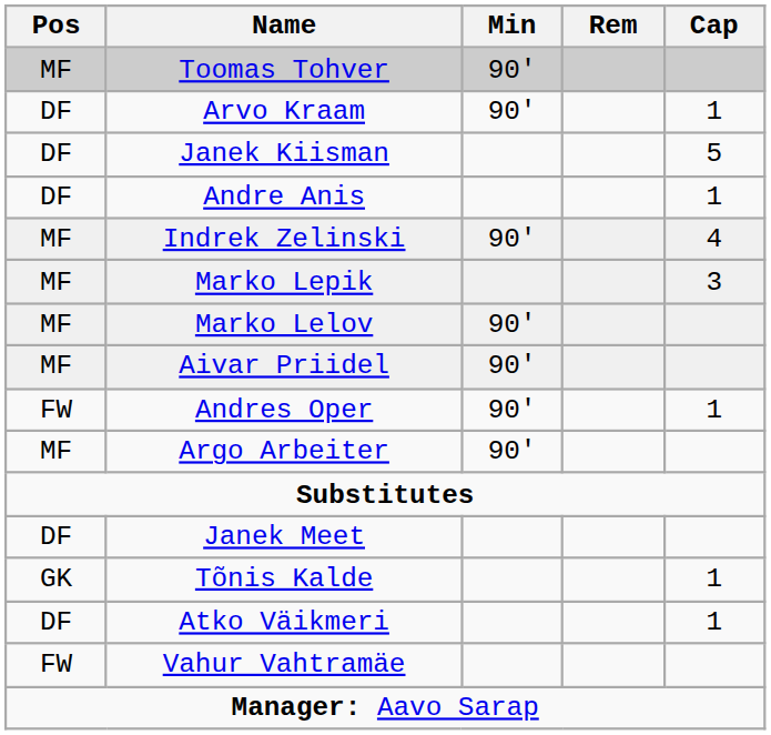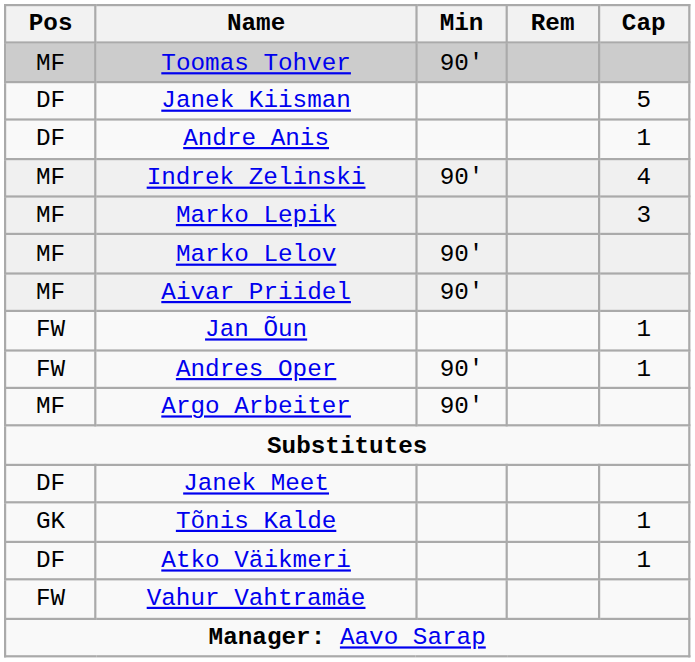- row: DF | Arvo Kraam | 90' | 1
+ row: FW | Jan Õun | 1
